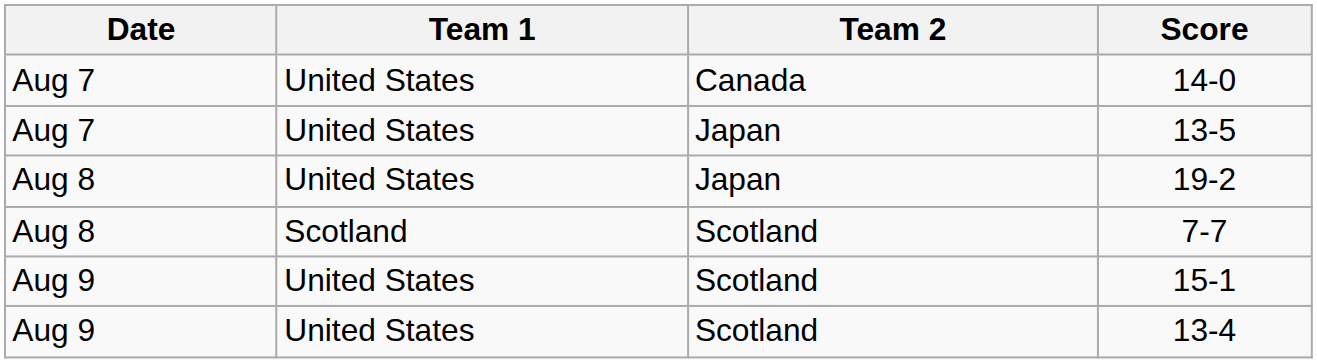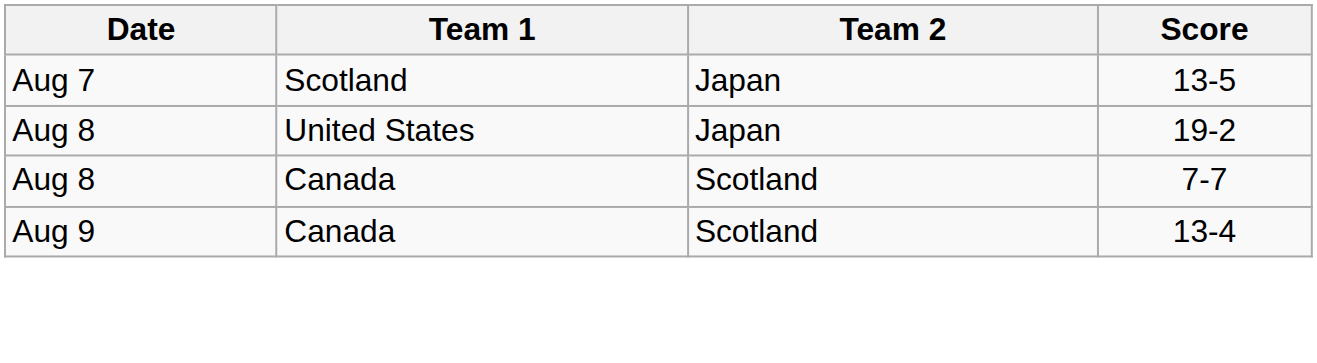- row: Aug 7 | United States | Canada | 14-0
13-5 | Team 1: United States -> Scotland
7-7 | Team 1: Scotland -> Canada
- row: Aug 9 | United States | Scotland | 15-1
13-4 | Team 1: United States -> Canada
